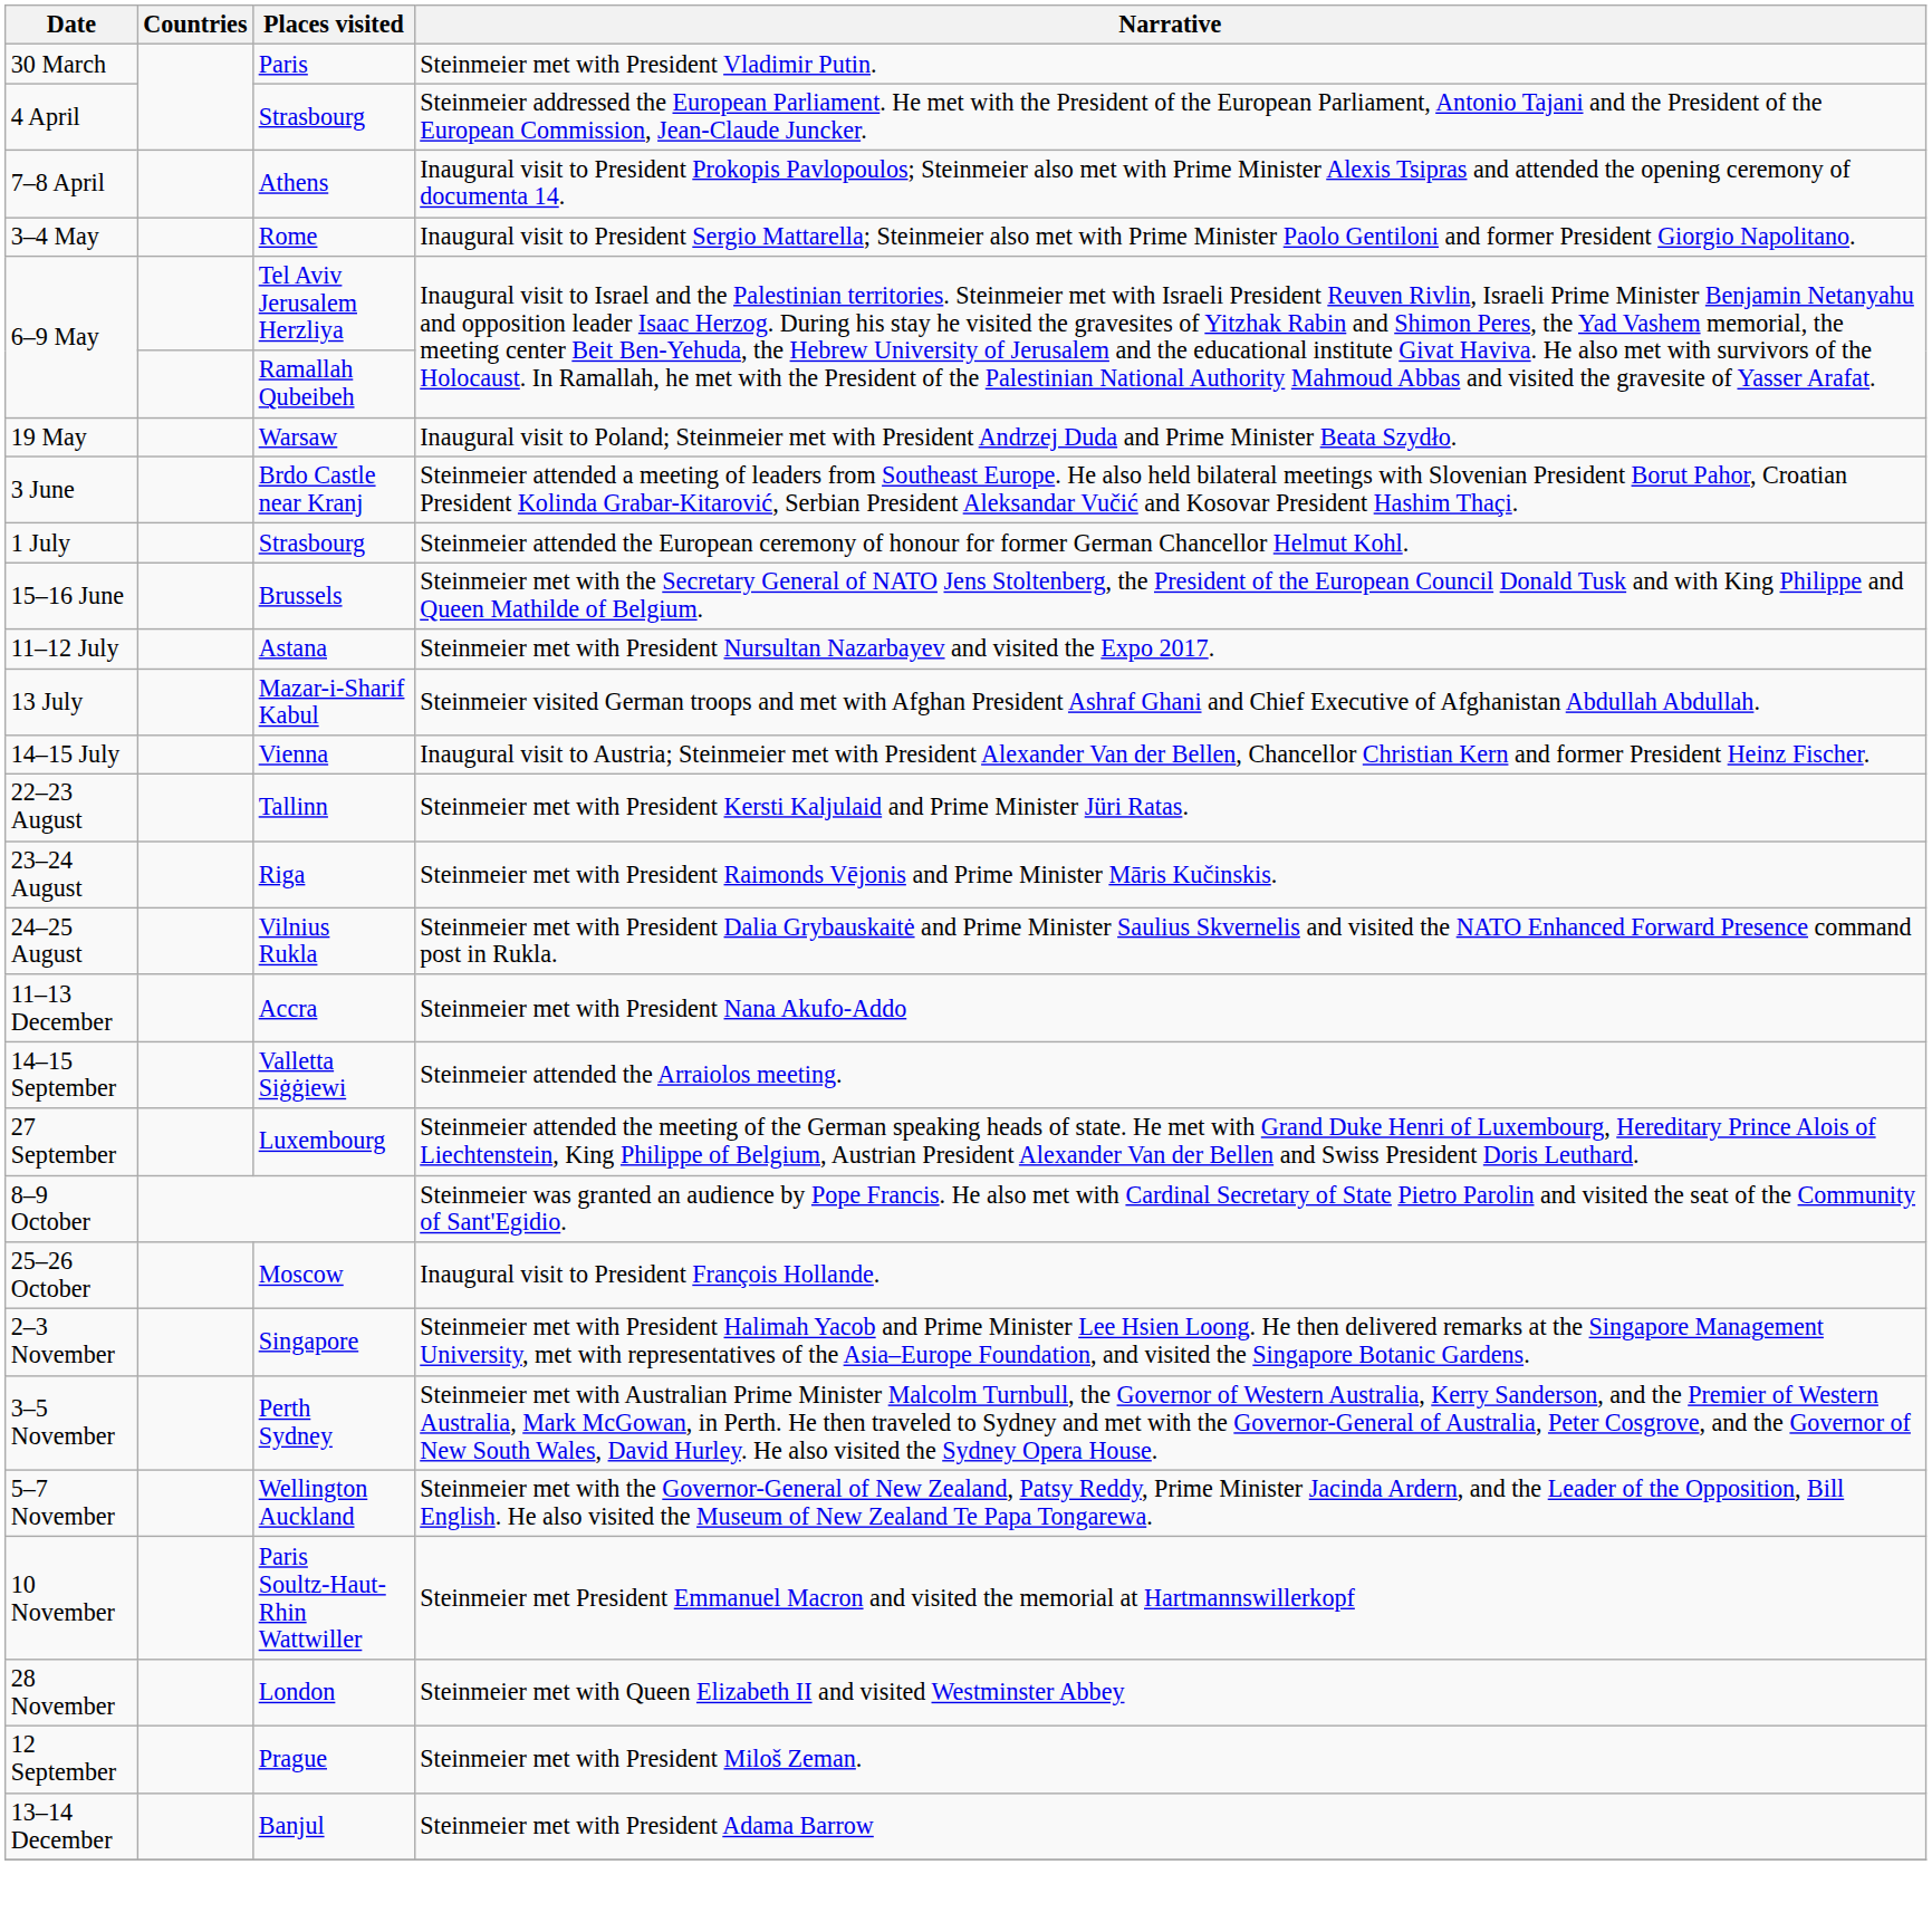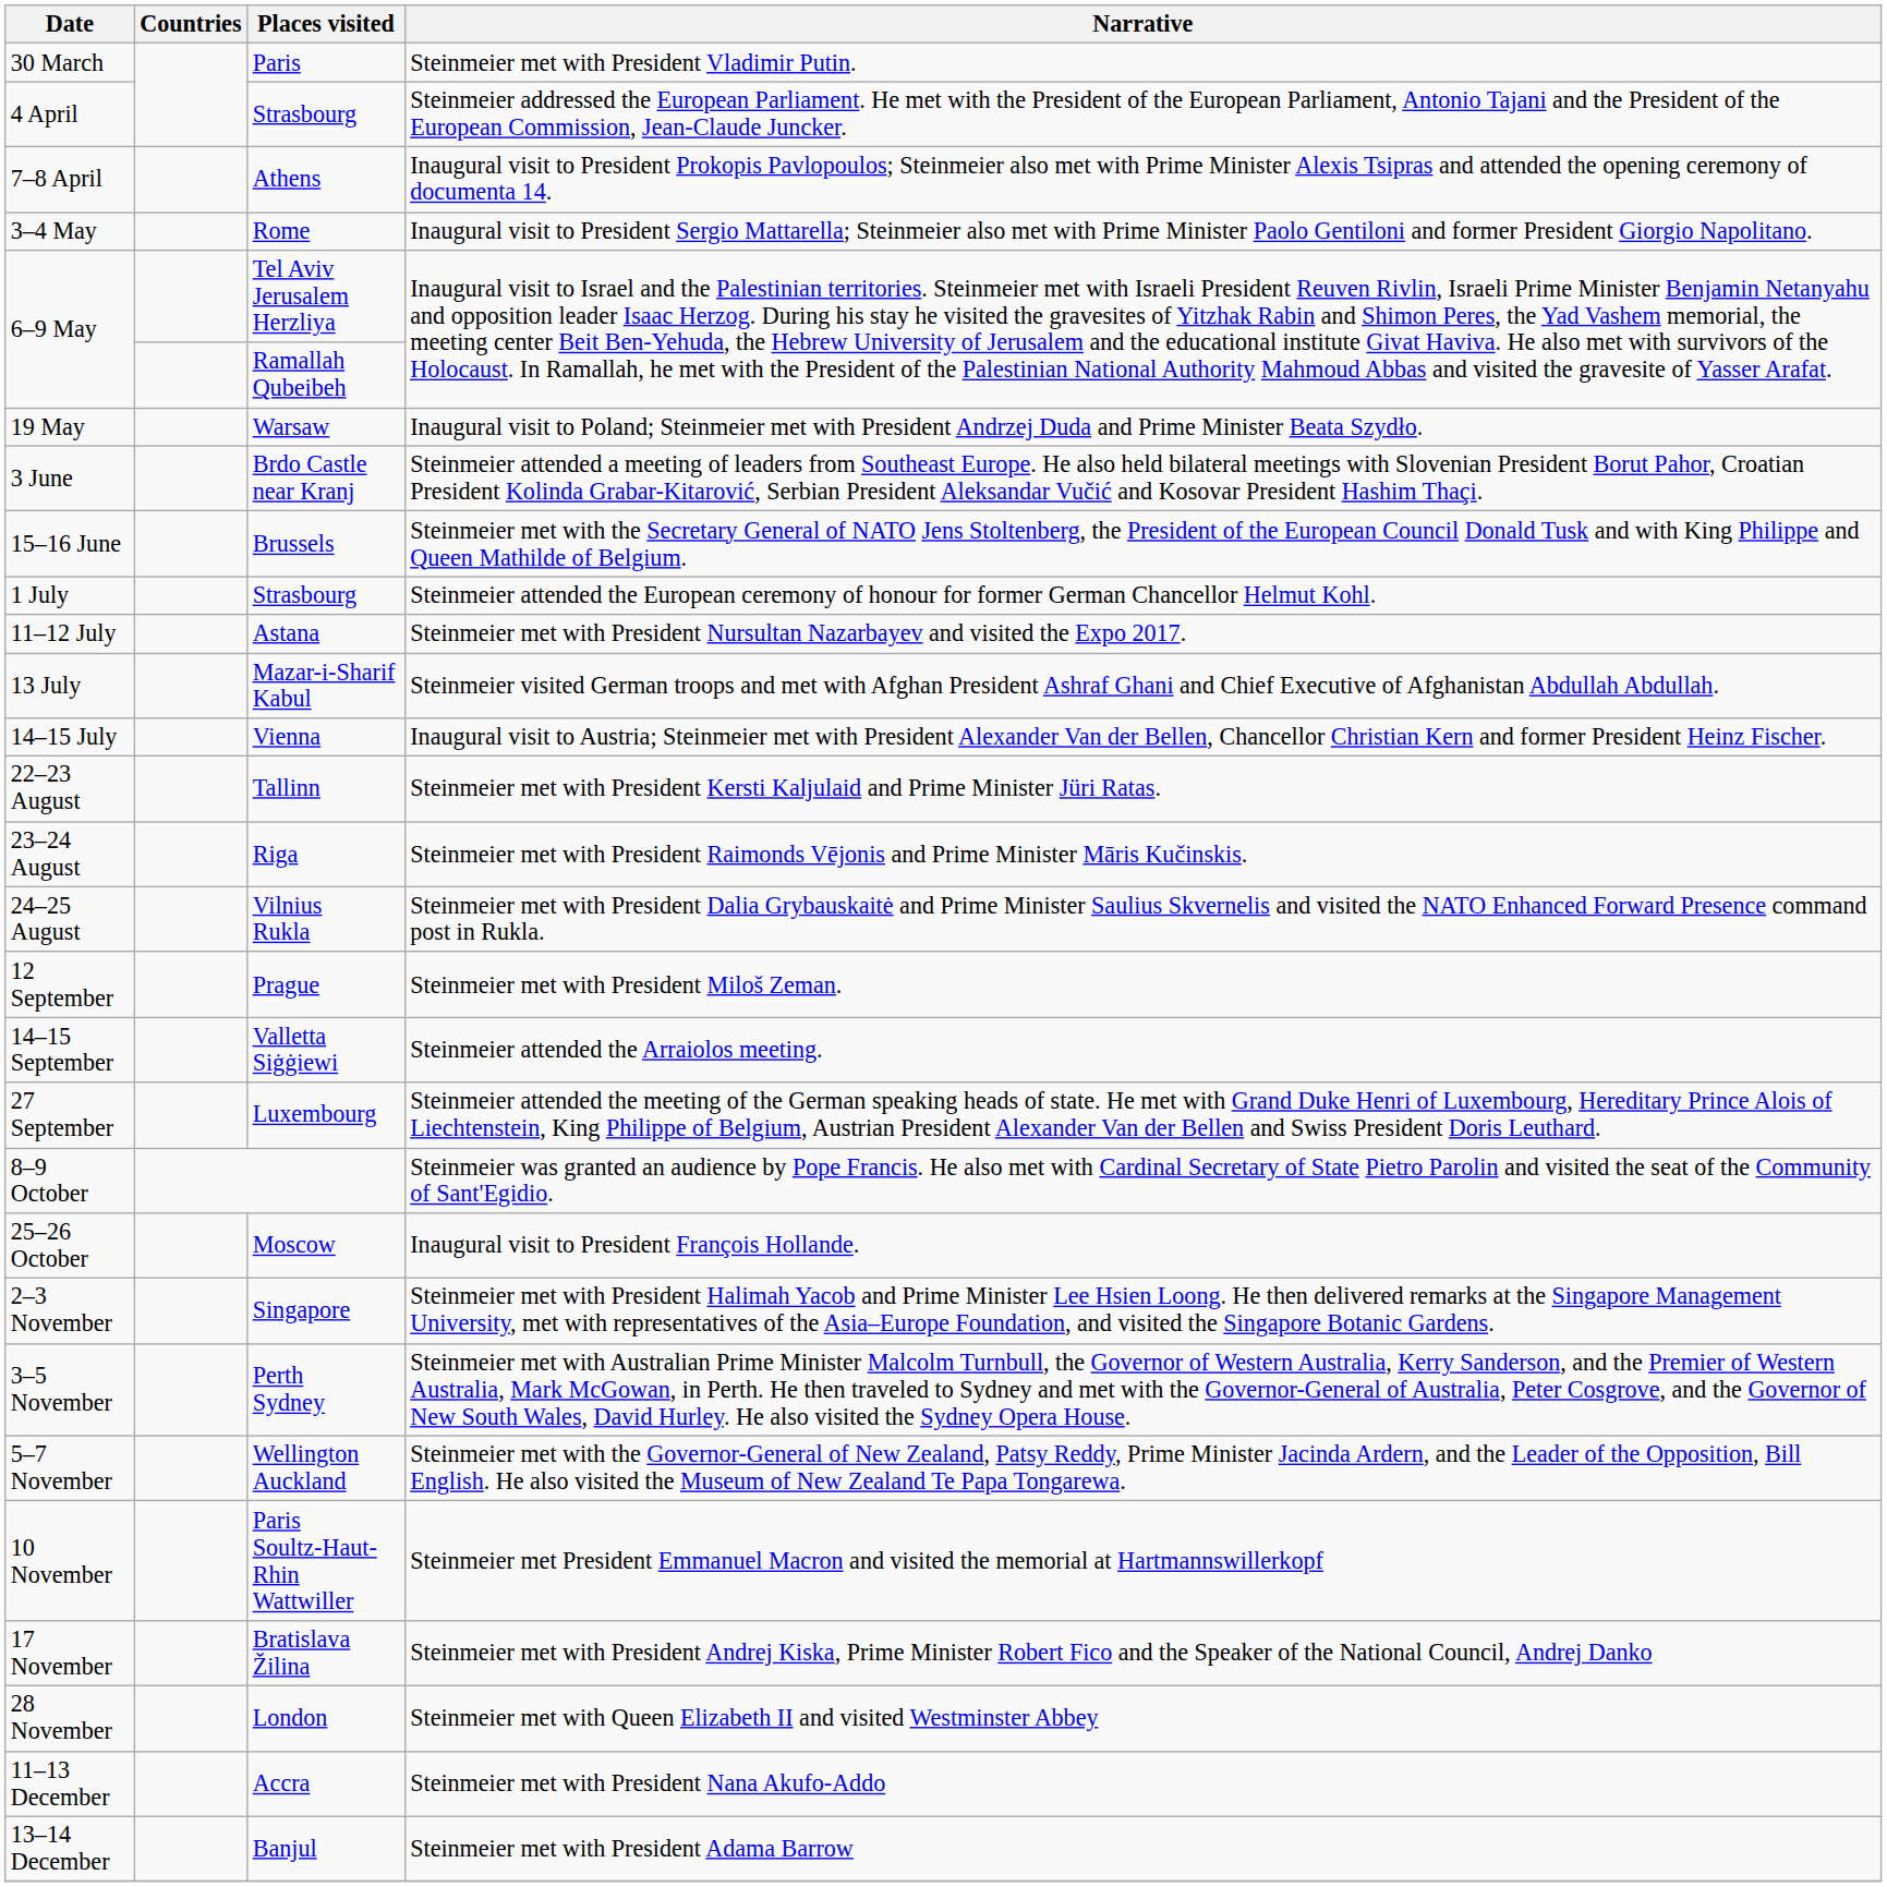rows swapped: 15–16 June <-> 1 July
rows swapped: 12 September <-> 11–13 December
+ row: 17 November | Bratislava Žilina | Steinmeier met with President Andrej Kiska, Prime Minister Robert Fico and the Speaker of the National Council, Andrej Danko
